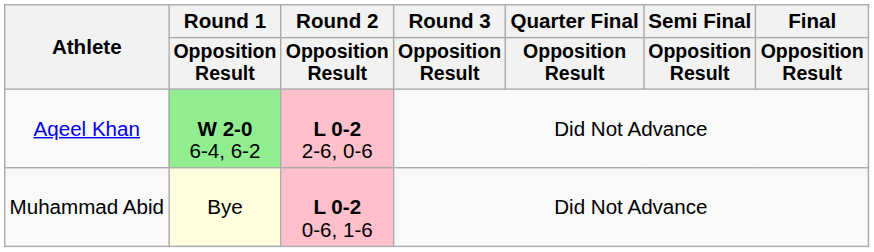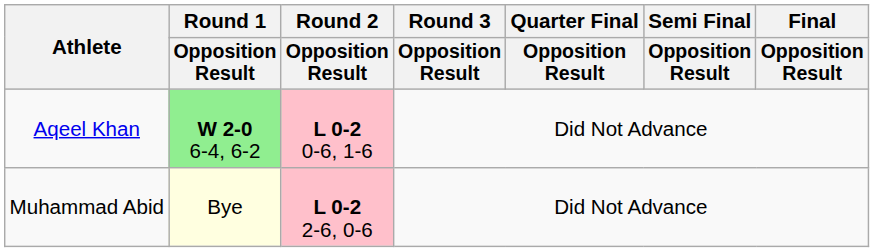Aqeel Khan | Round 2 / Opposition Result: L 0-2 2-6, 0-6 -> L 0-2 0-6, 1-6
Muhammad Abid | Round 2 / Opposition Result: L 0-2 0-6, 1-6 -> L 0-2 2-6, 0-6
